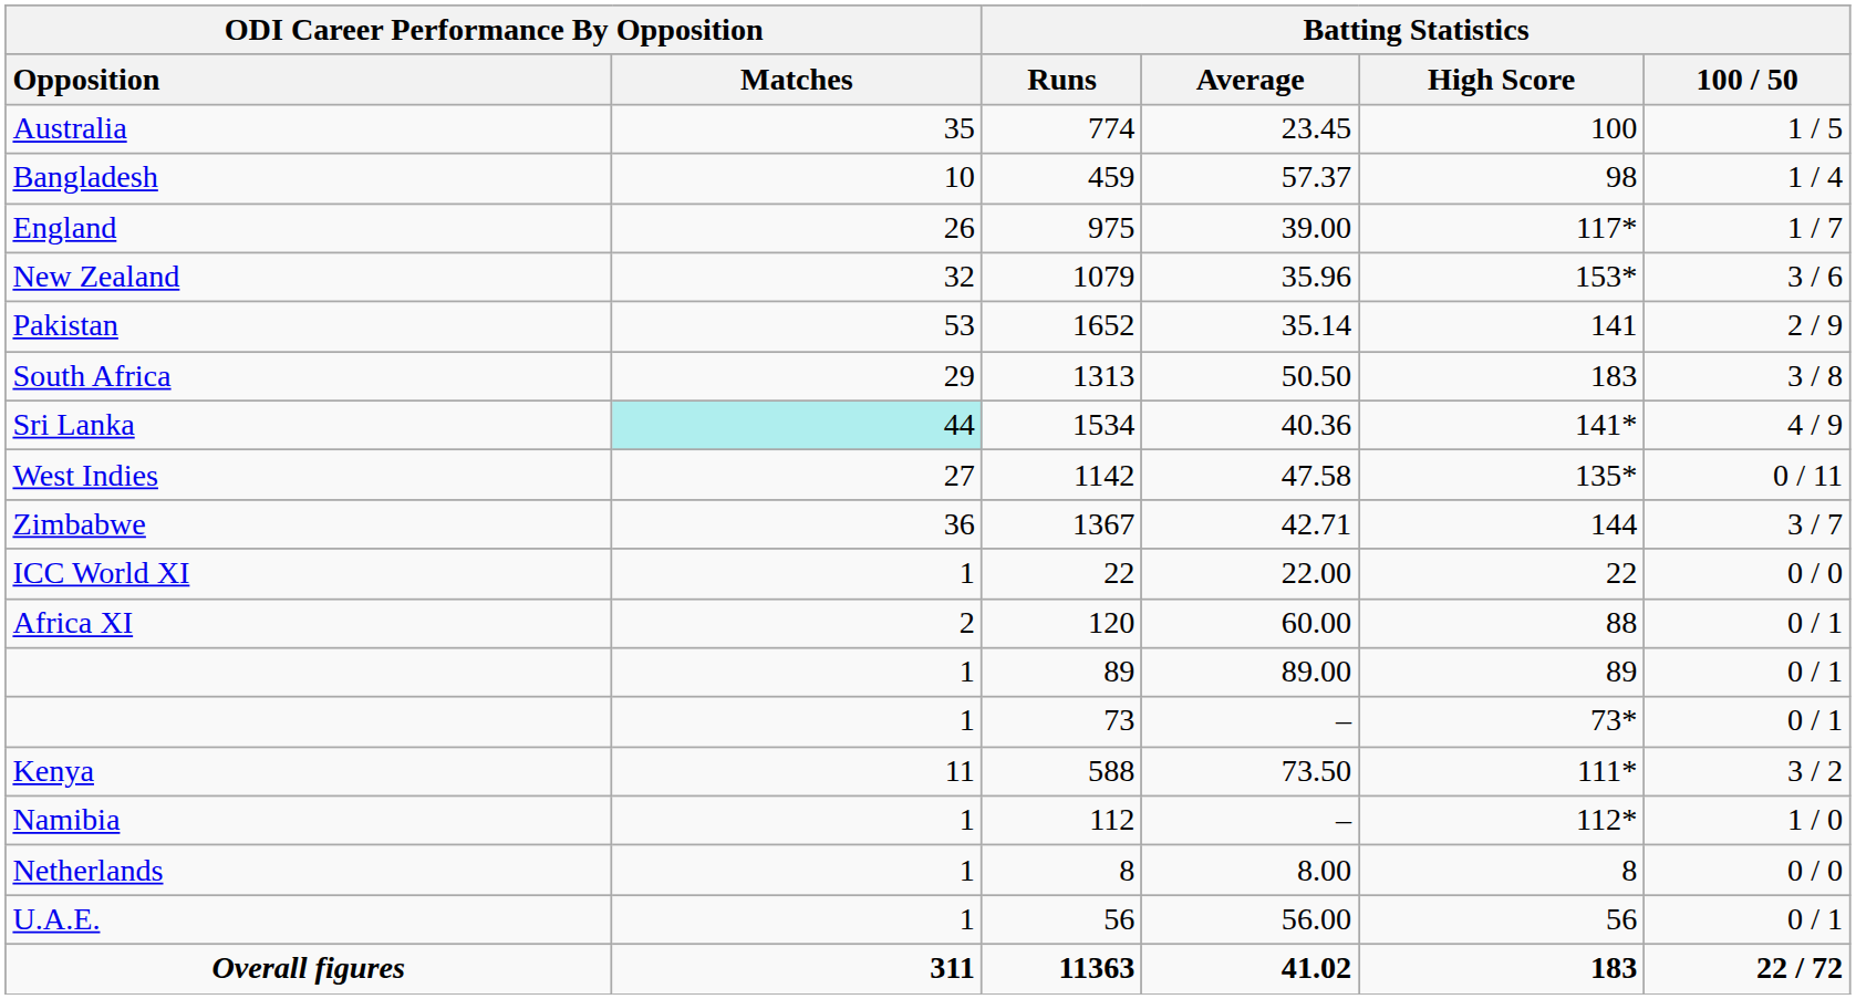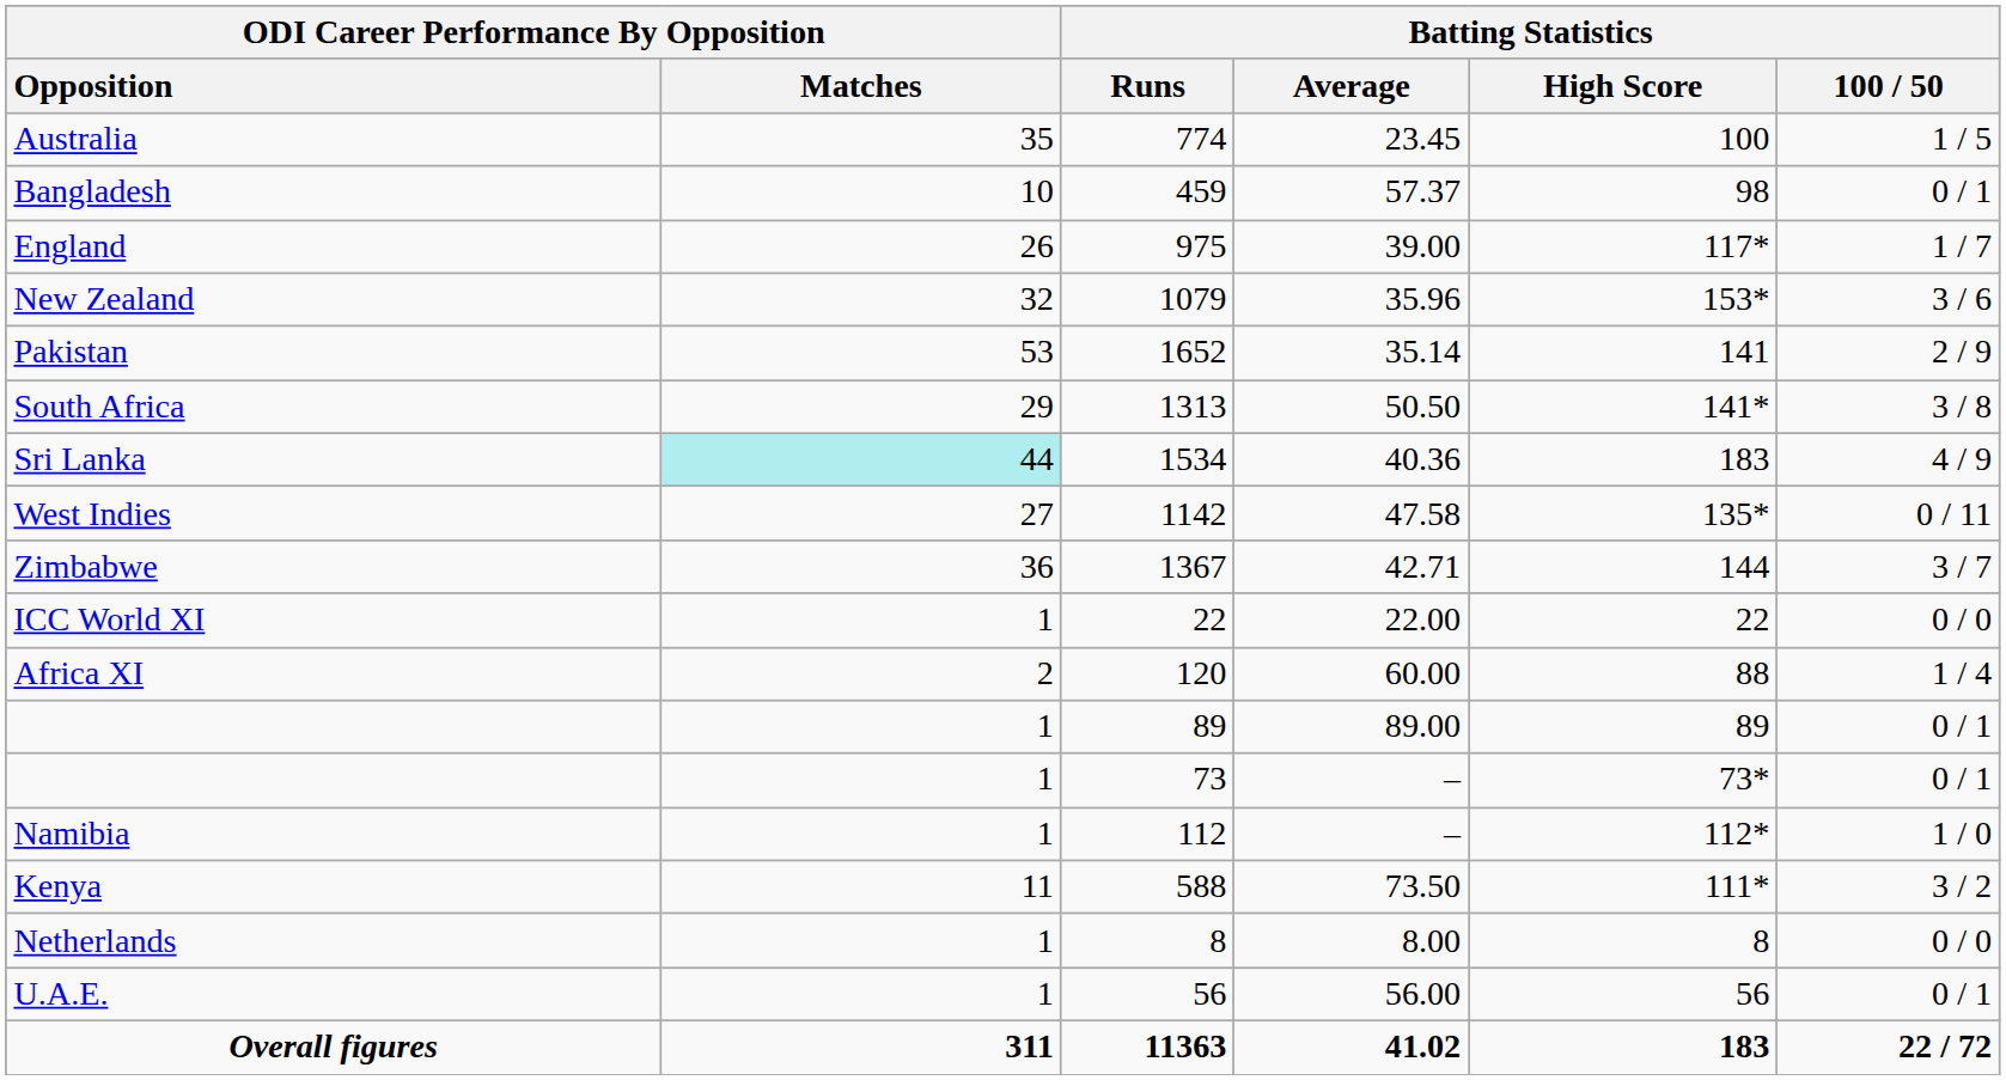Bangladesh | Batting Statistics / 100 / 50: 1 / 4 -> 0 / 1
South Africa | Batting Statistics / High Score: 183 -> 141*
Sri Lanka | Batting Statistics / High Score: 141* -> 183
Africa XI | Batting Statistics / 100 / 50: 0 / 1 -> 1 / 4
rows swapped: Kenya <-> Namibia
